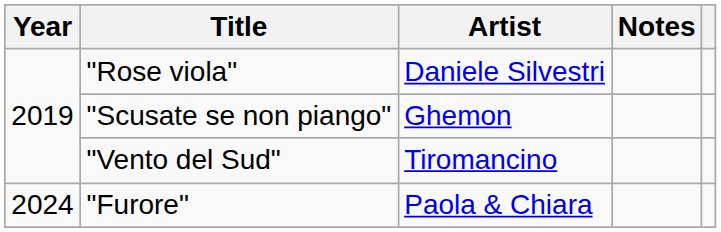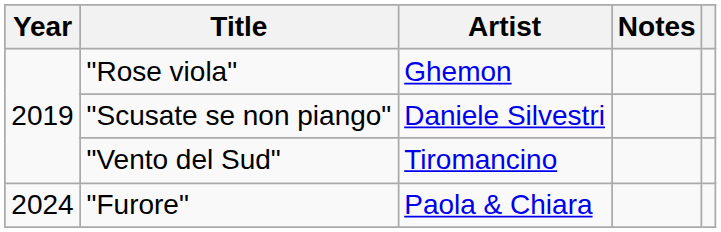"Rose viola" | Artist: Daniele Silvestri -> Ghemon
"Scusate se non piango" | Artist: Ghemon -> Daniele Silvestri
